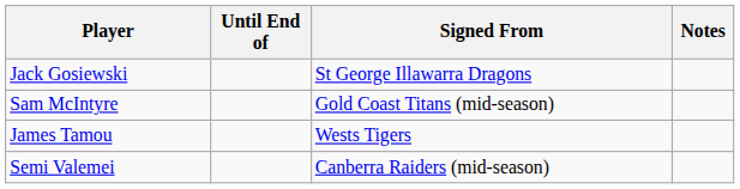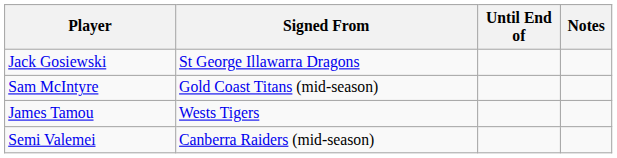columns swapped: Signed From <-> Until End of
